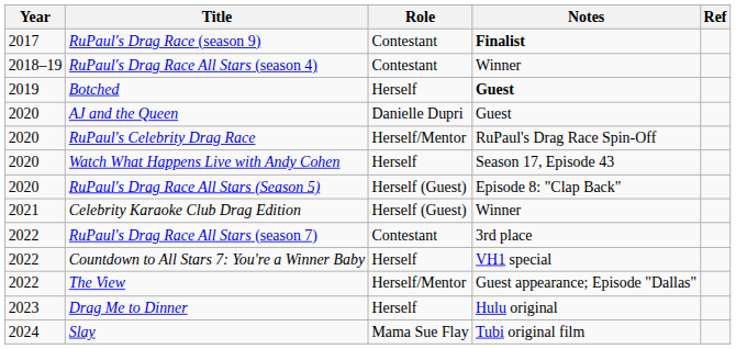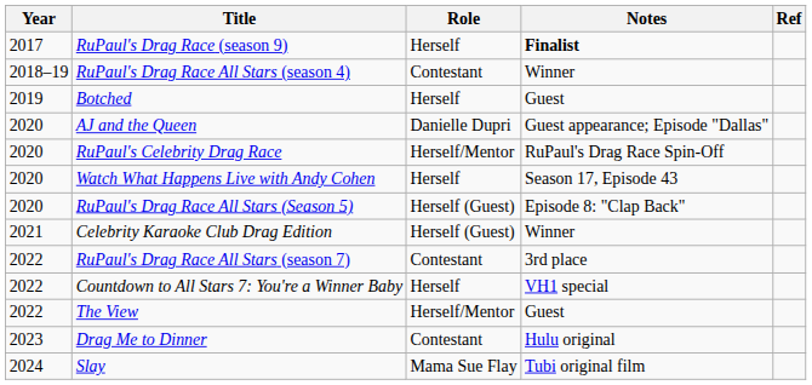RuPaul's Drag Race (season 9) | Role: Contestant -> Herself
Botched | Notes: bold -> normal
AJ and the Queen | Notes: Guest -> Guest appearance; Episode "Dallas"
The View | Notes: Guest appearance; Episode "Dallas" -> Guest
Drag Me to Dinner | Role: Herself -> Contestant
